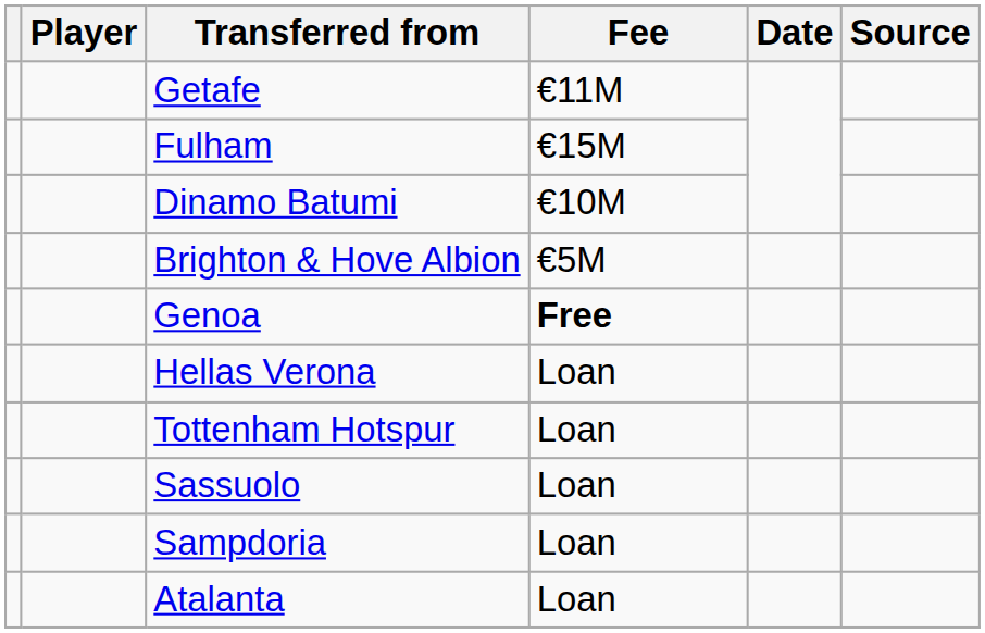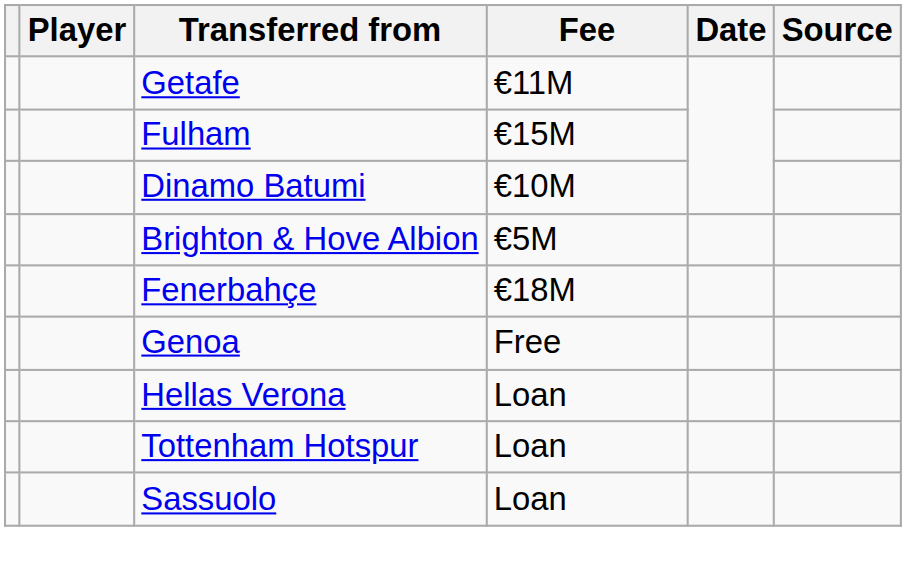+ row: Fenerbahçe | €18M
Genoa | Fee: bold -> normal
- row: Sampdoria | Loan
- row: Atalanta | Loan
